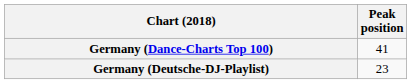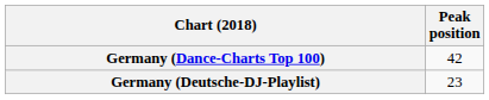Germany (Dance-Charts Top 100) | Peak position: 41 -> 42
